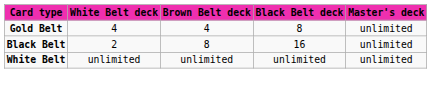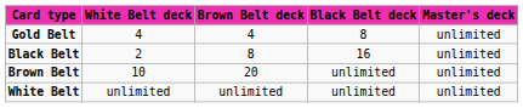+ row: Brown Belt | 10 | 20 | unlimited | unlimited
